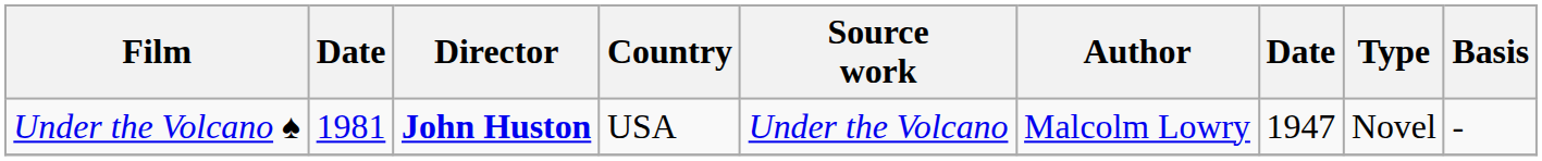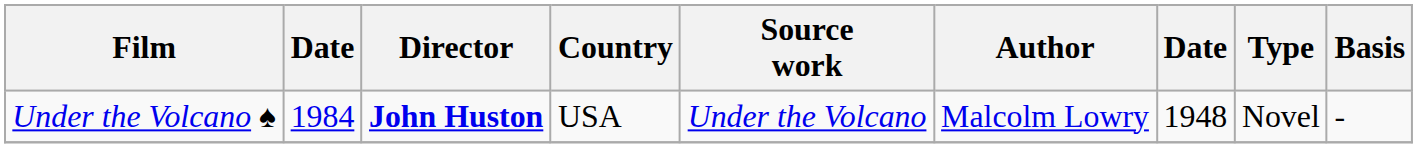Under the Volcano ♠ | column 2: 1981 -> 1984
Under the Volcano ♠ | column 7: 1947 -> 1948
